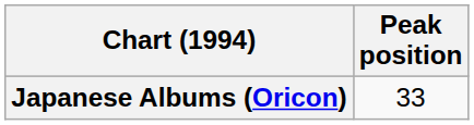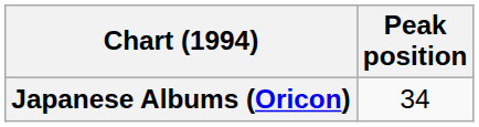Japanese Albums (Oricon) | Peak position: 33 -> 34
